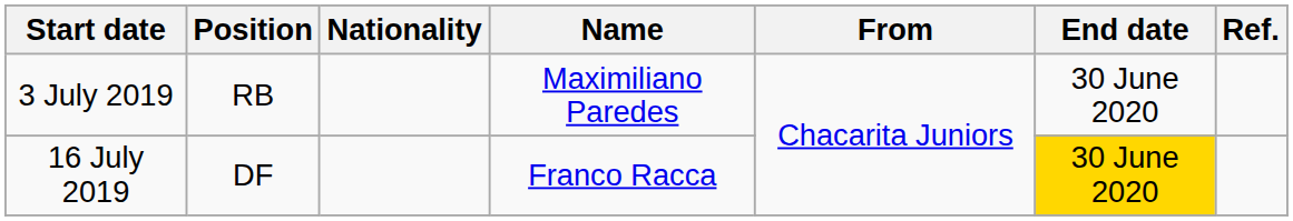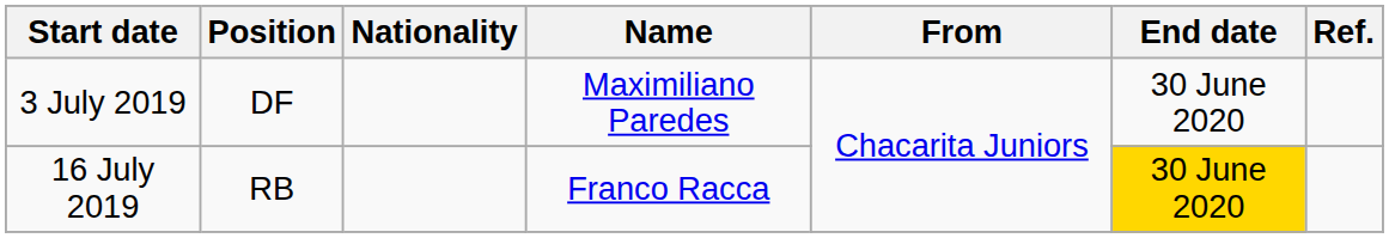3 July 2019 | Position: RB -> DF
16 July 2019 | Position: DF -> RB
